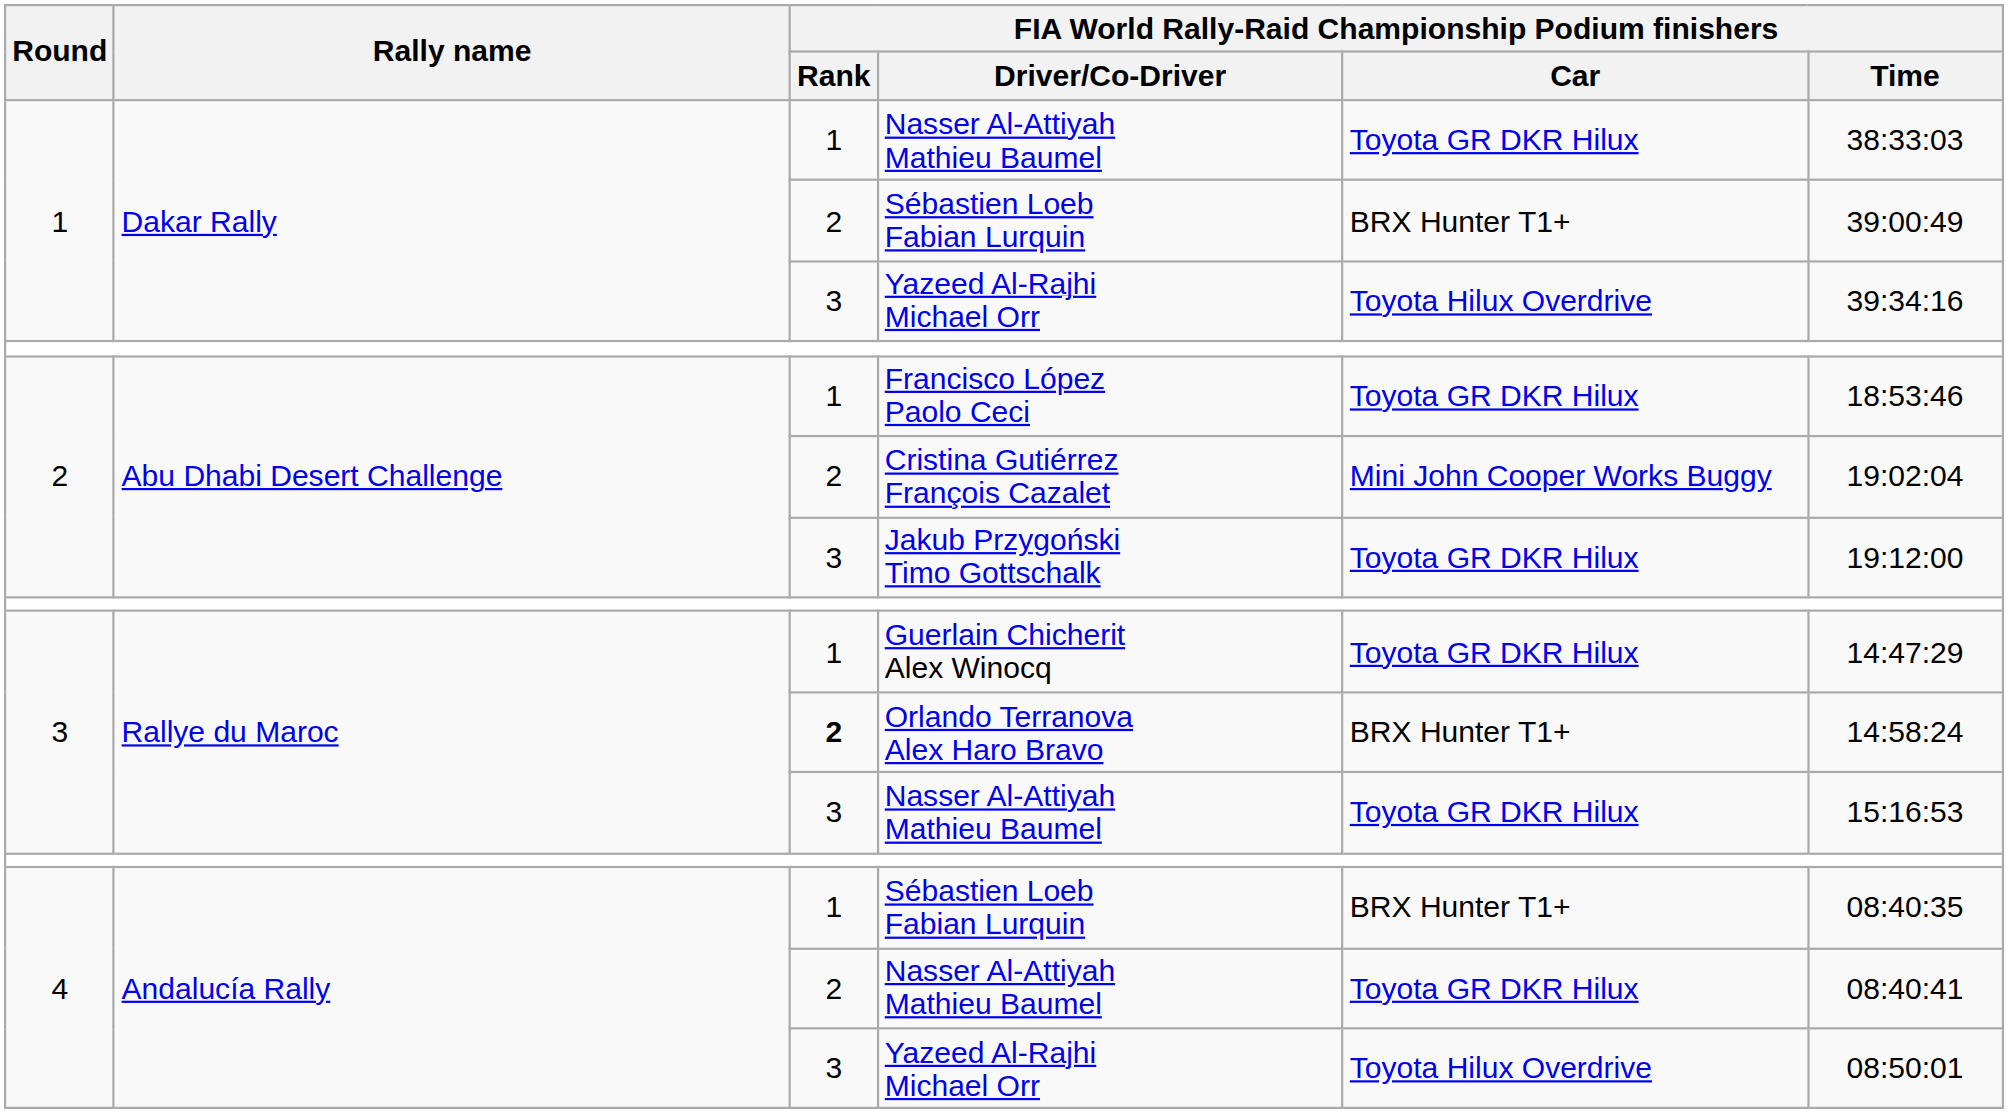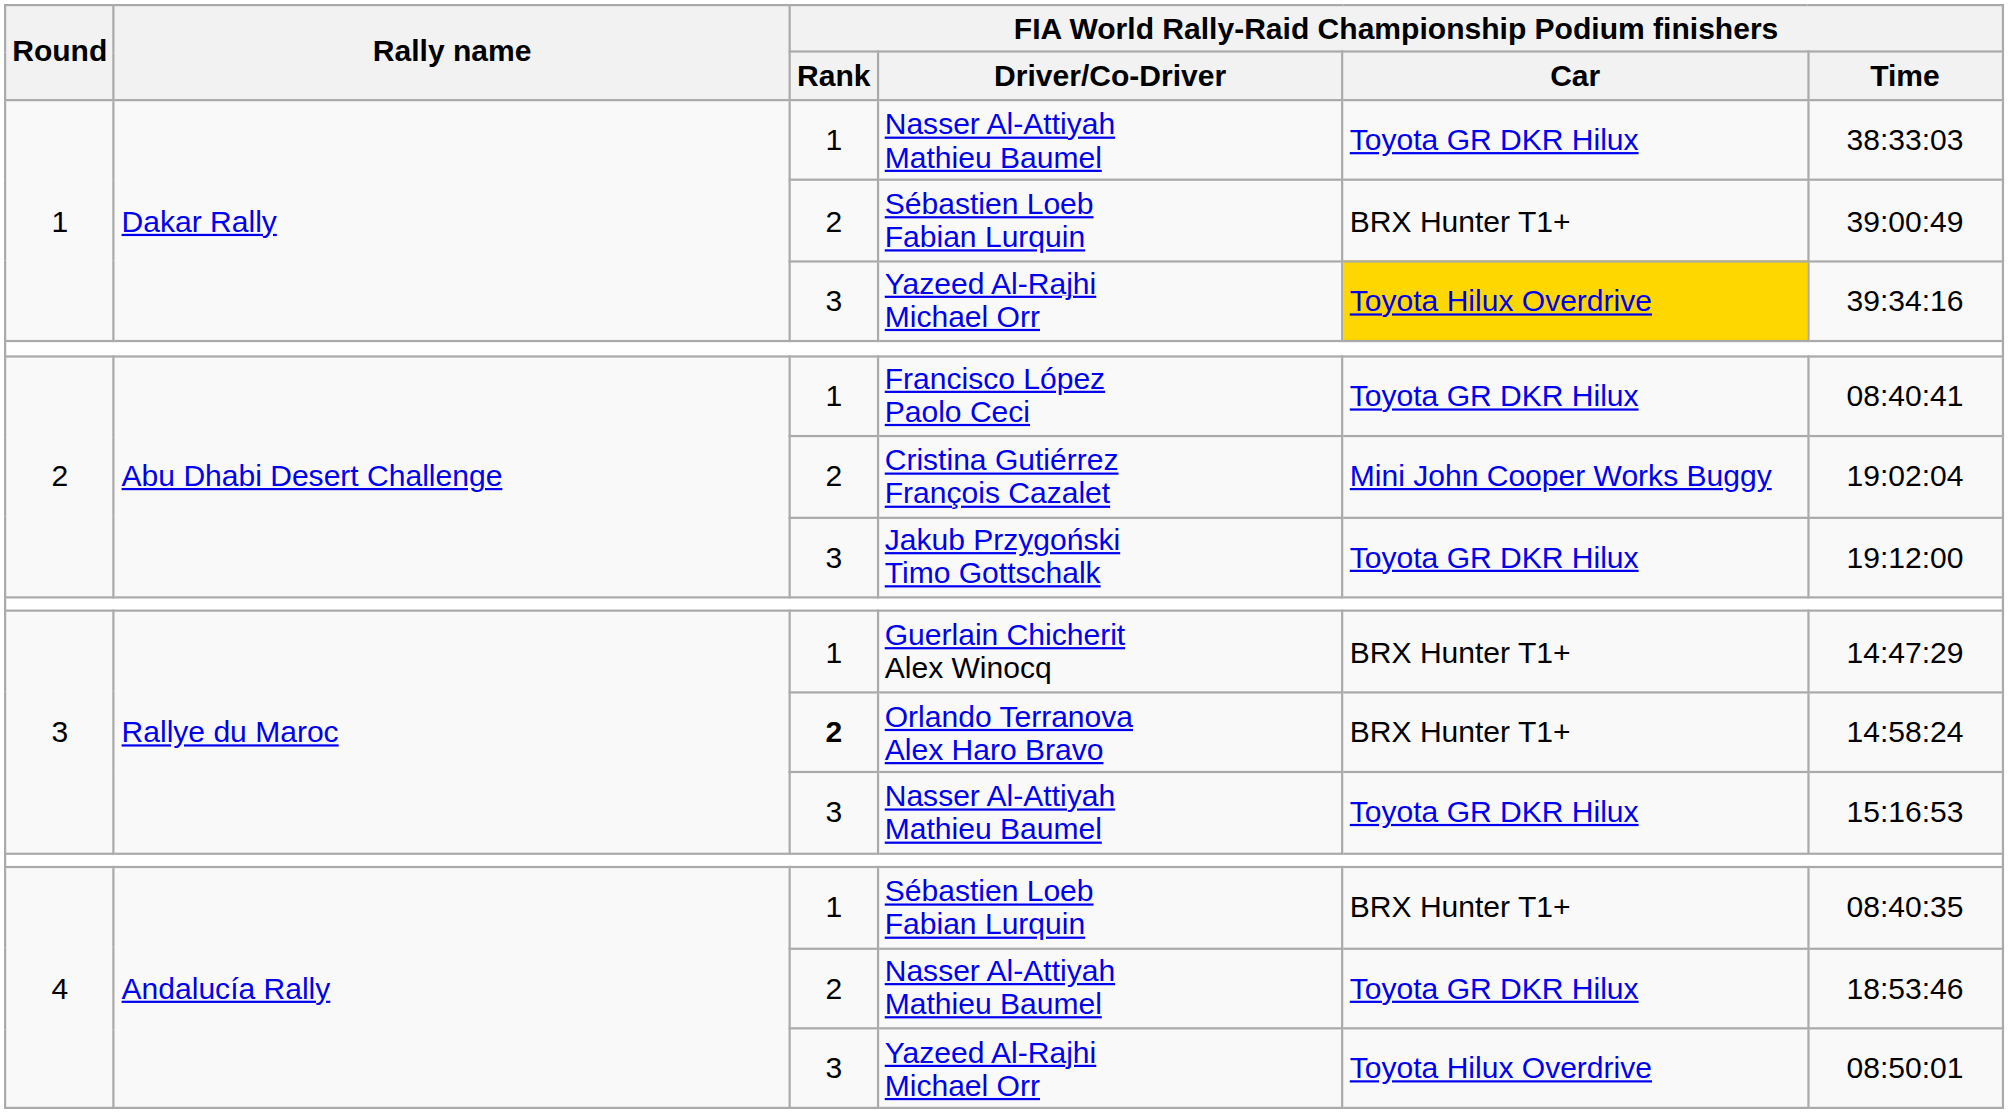1 / Yazeed Al-Rajhi Michael Orr | FIA World Rally-Raid Championship Podium finishers / Car: no background -> gold background
Francisco López Paolo Ceci | FIA World Rally-Raid Championship Podium finishers / Time: 18:53:46 -> 08:40:41
Guerlain Chicherit Alex Winocq | FIA World Rally-Raid Championship Podium finishers / Car: Toyota GR DKR Hilux -> BRX Hunter T1+
4 / Nasser Al-Attiyah Mathieu Baumel | FIA World Rally-Raid Championship Podium finishers / Time: 08:40:41 -> 18:53:46
